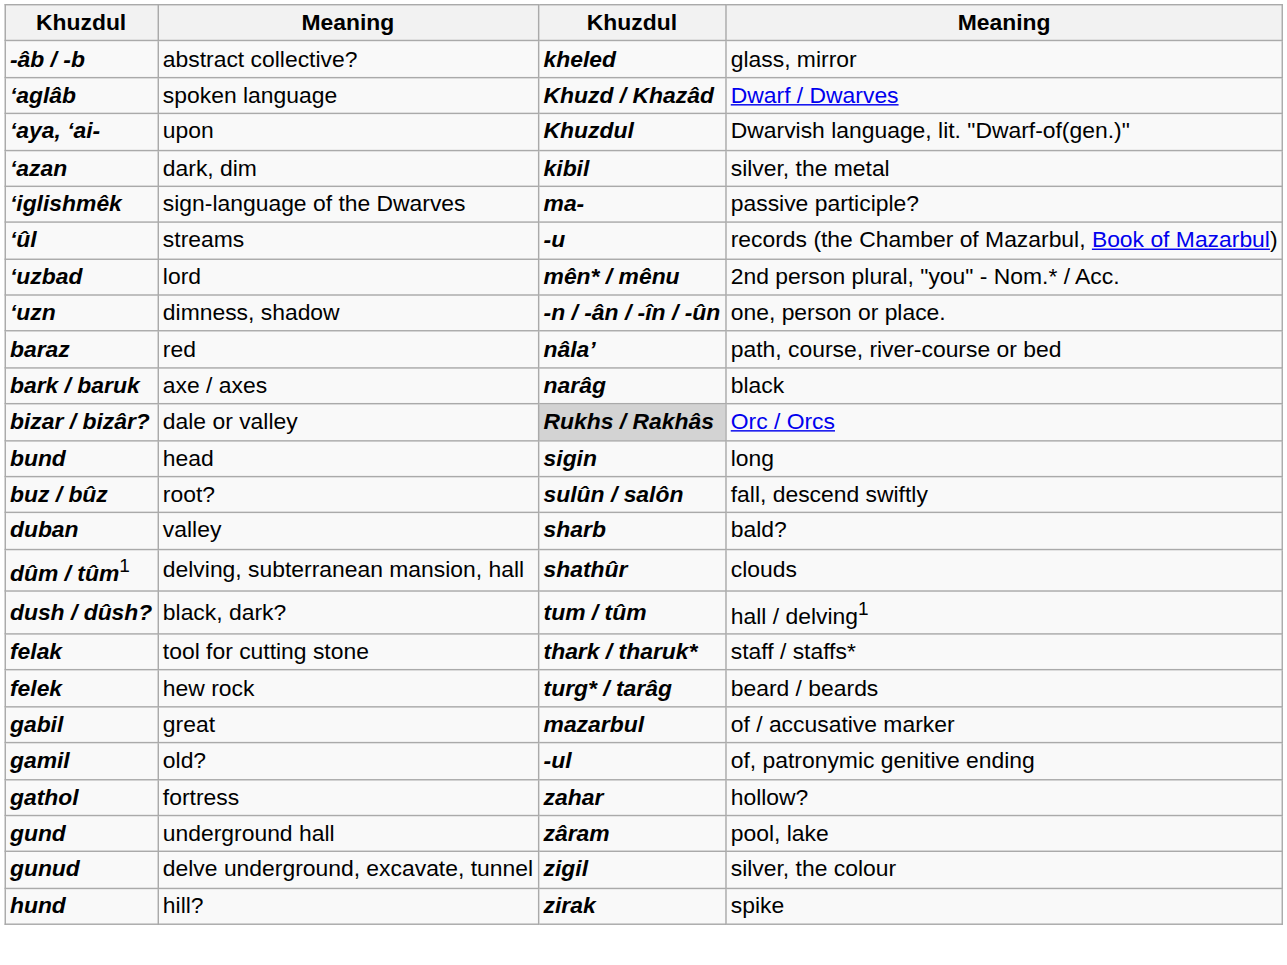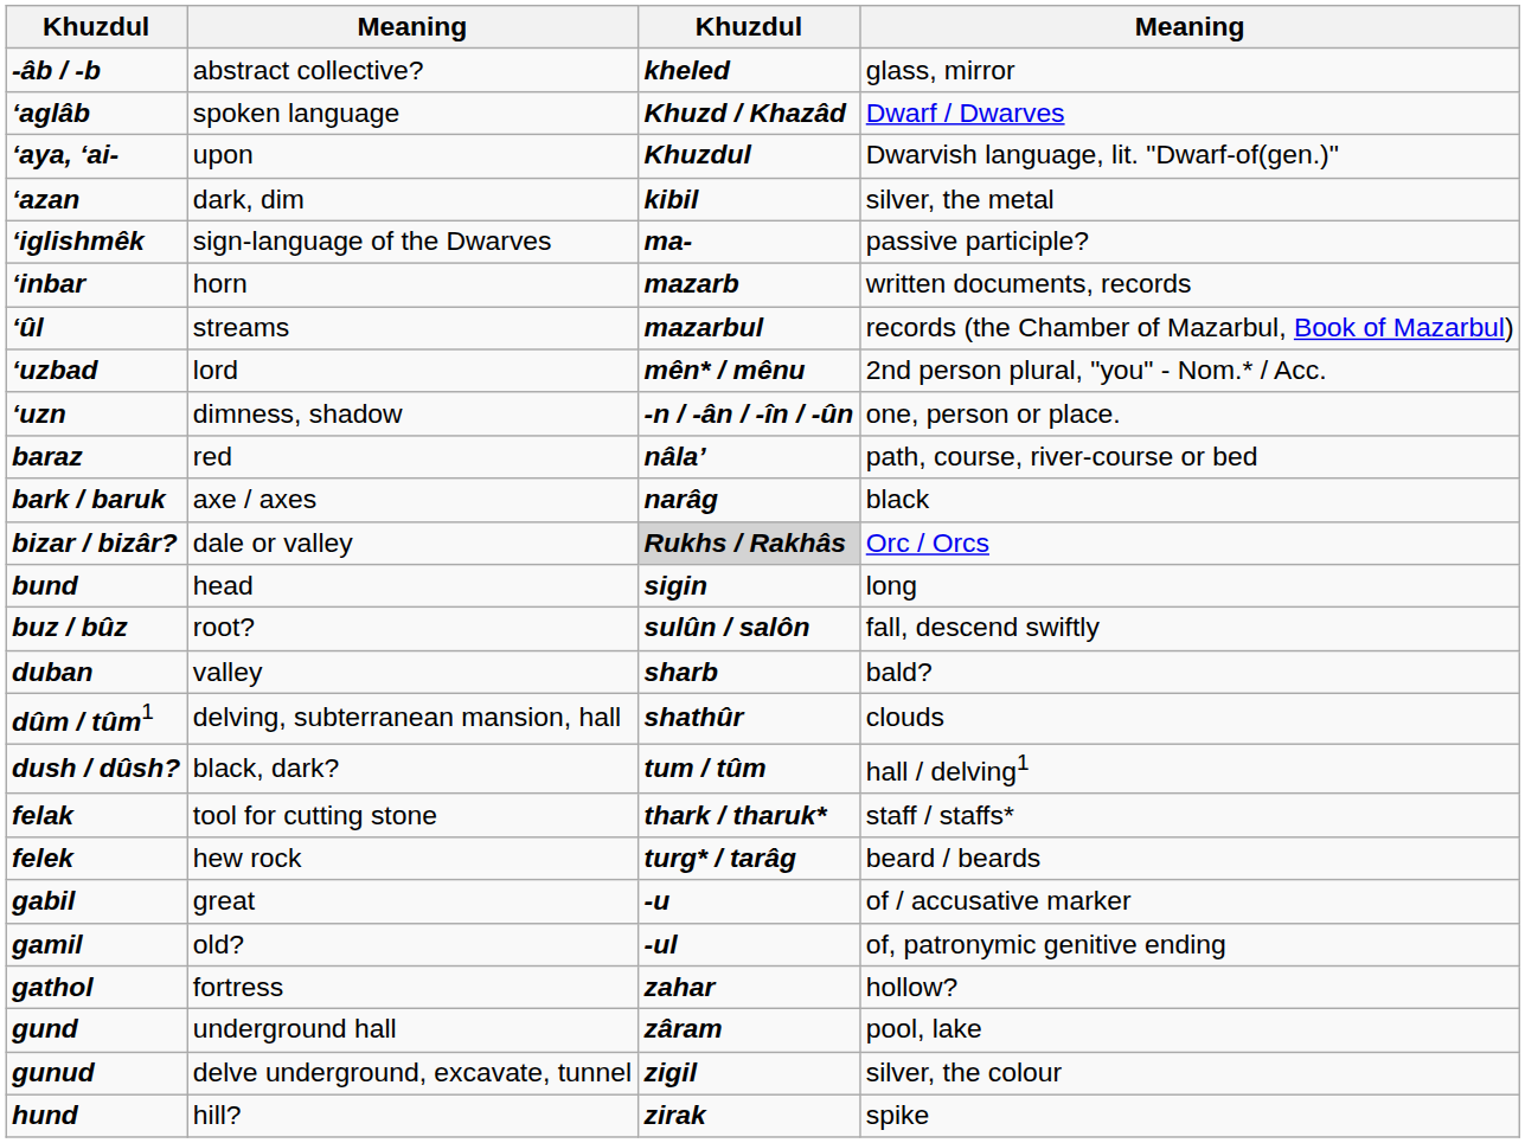+ row: ‘inbar | horn | mazarb | written documents, records
‘ûl | column 3: -u -> mazarbul
gabil | column 3: mazarbul -> -u
